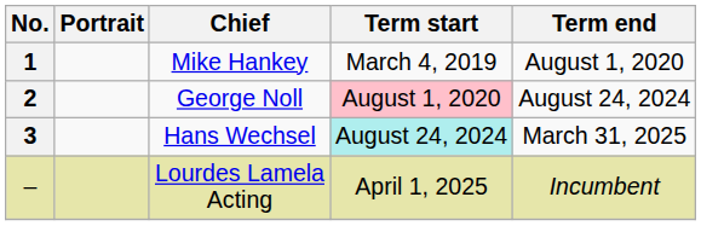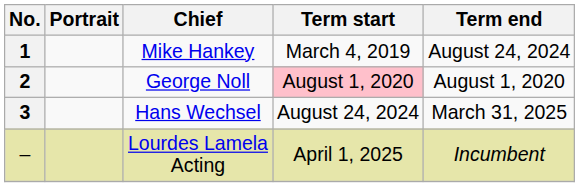Mike Hankey | Term end: August 1, 2020 -> August 24, 2024
George Noll | Term end: August 24, 2024 -> August 1, 2020
Hans Wechsel | Term start: paleturquoise background -> no background
